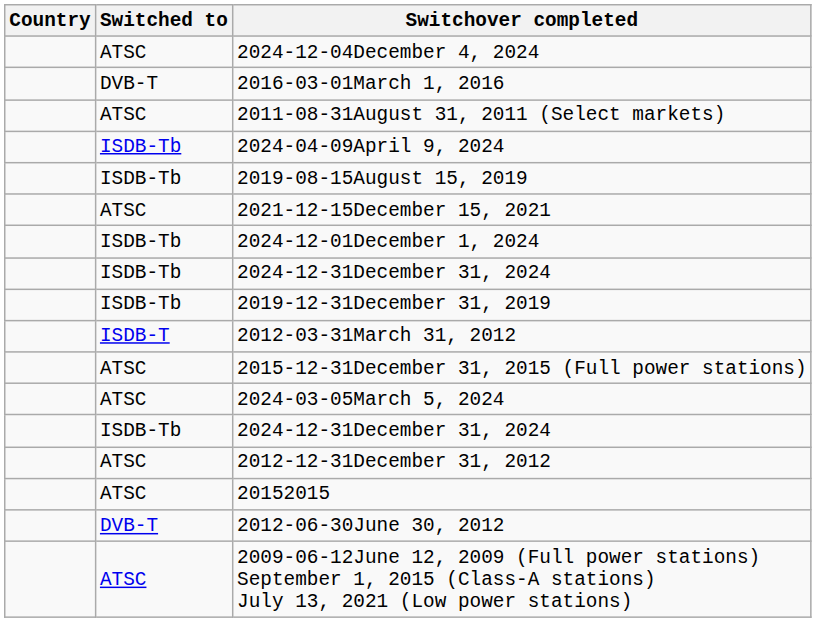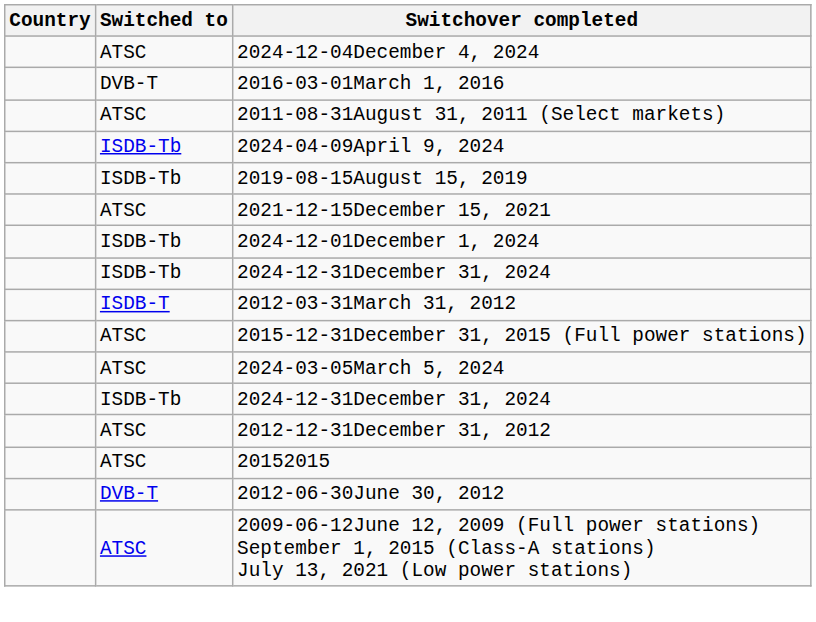- row: ISDB-Tb | 2019-12-31December 31, 2019
